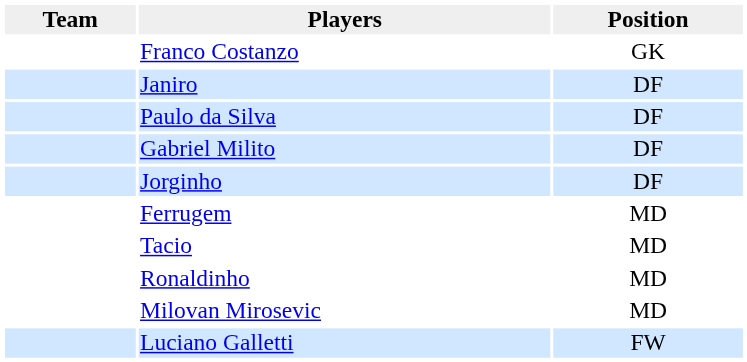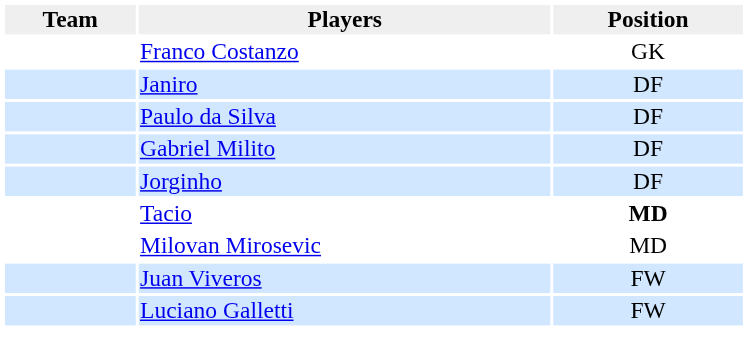- row: Ferrugem | MD
Tacio | Position: normal -> bold
- row: Ronaldinho | MD
+ row: Juan Viveros | FW
